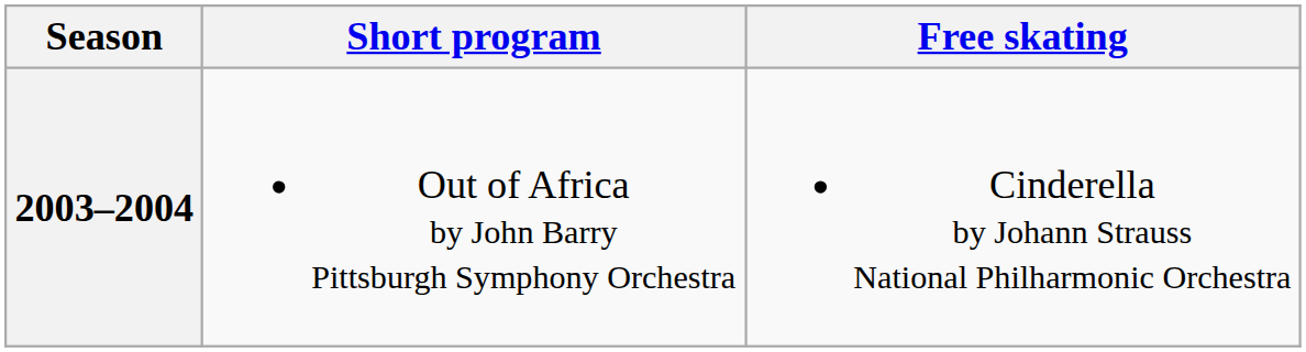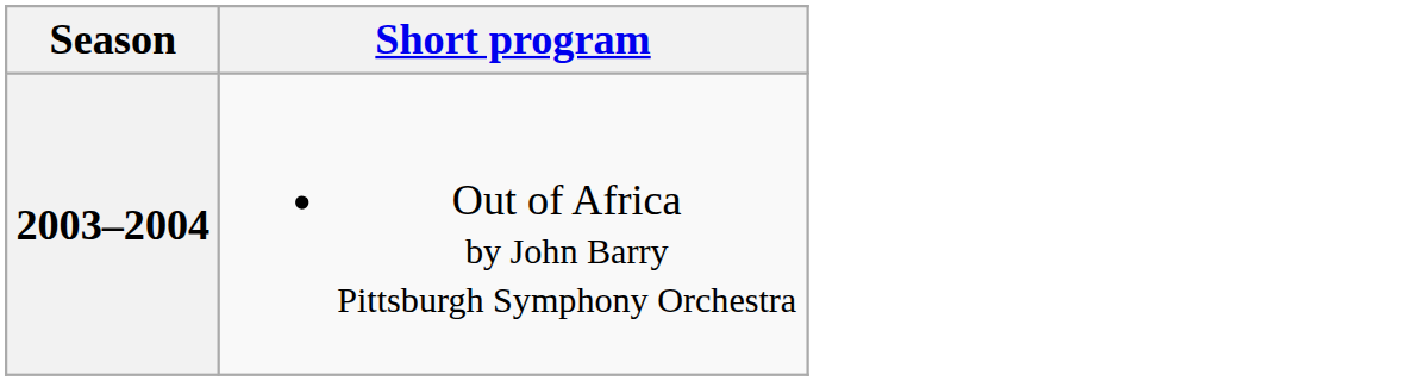- column: Free skating | Cinderella by Johann Strauss National Philharmonic Orchestra
